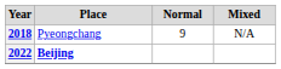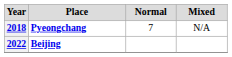2018 | Place: normal -> bold
2018 | Normal: 9 -> 7
